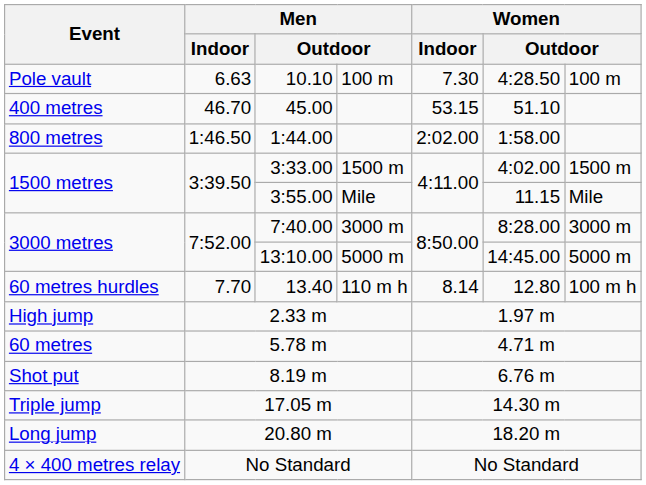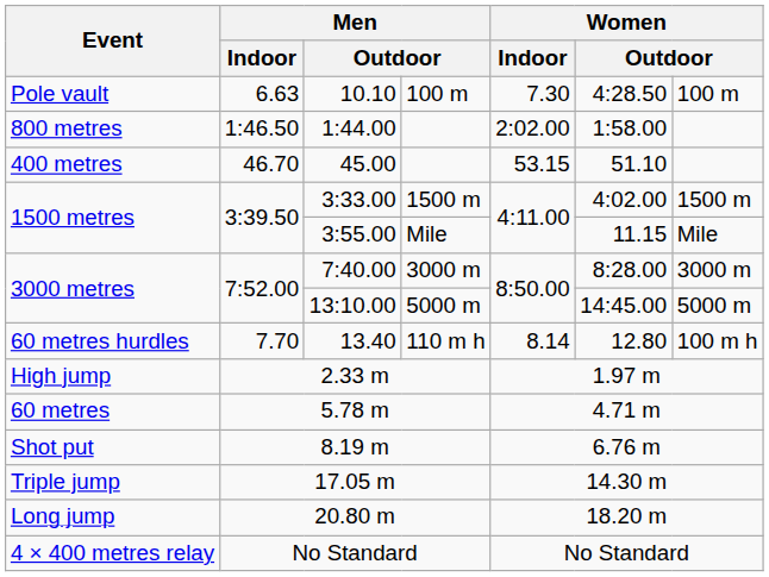rows swapped: 45.00 <-> 1:44.00
